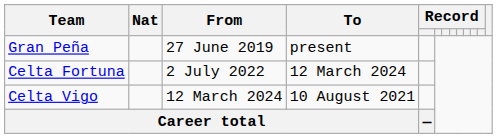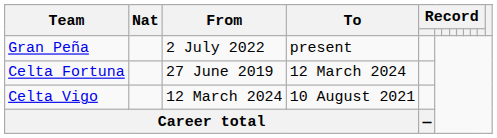Gran Peña | From: 27 June 2019 -> 2 July 2022
Celta Fortuna | From: 2 July 2022 -> 27 June 2019
